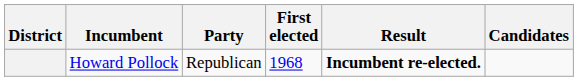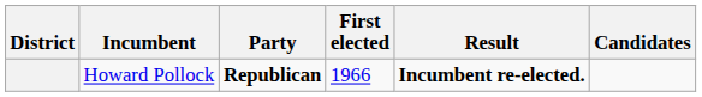Howard Pollock | Party: normal -> bold
Howard Pollock | First elected: 1968 -> 1966
